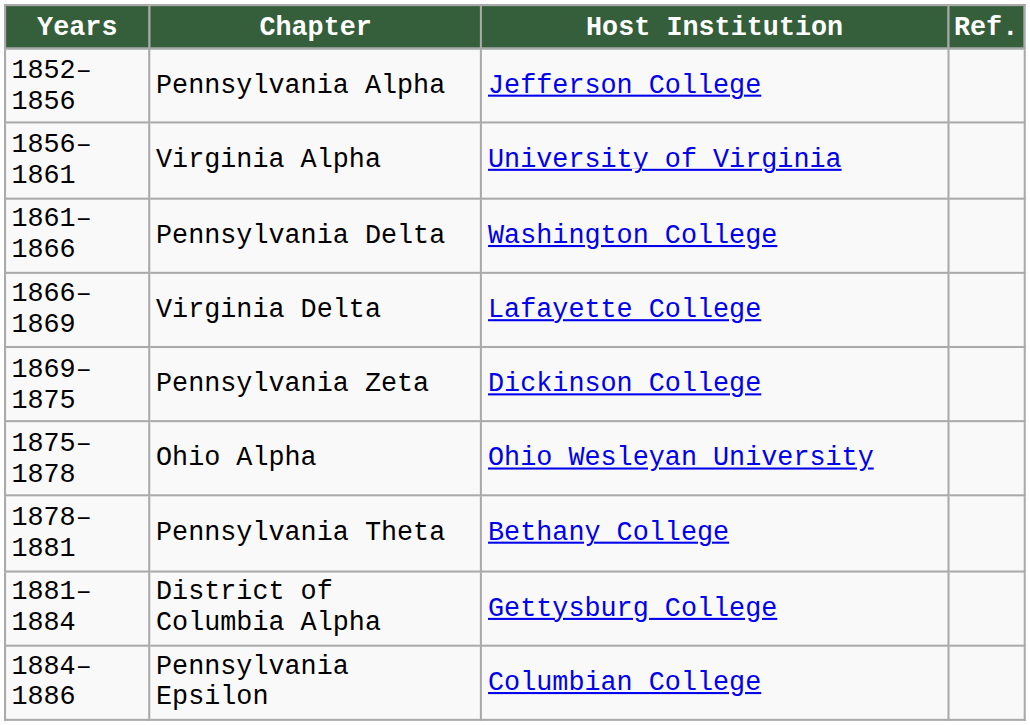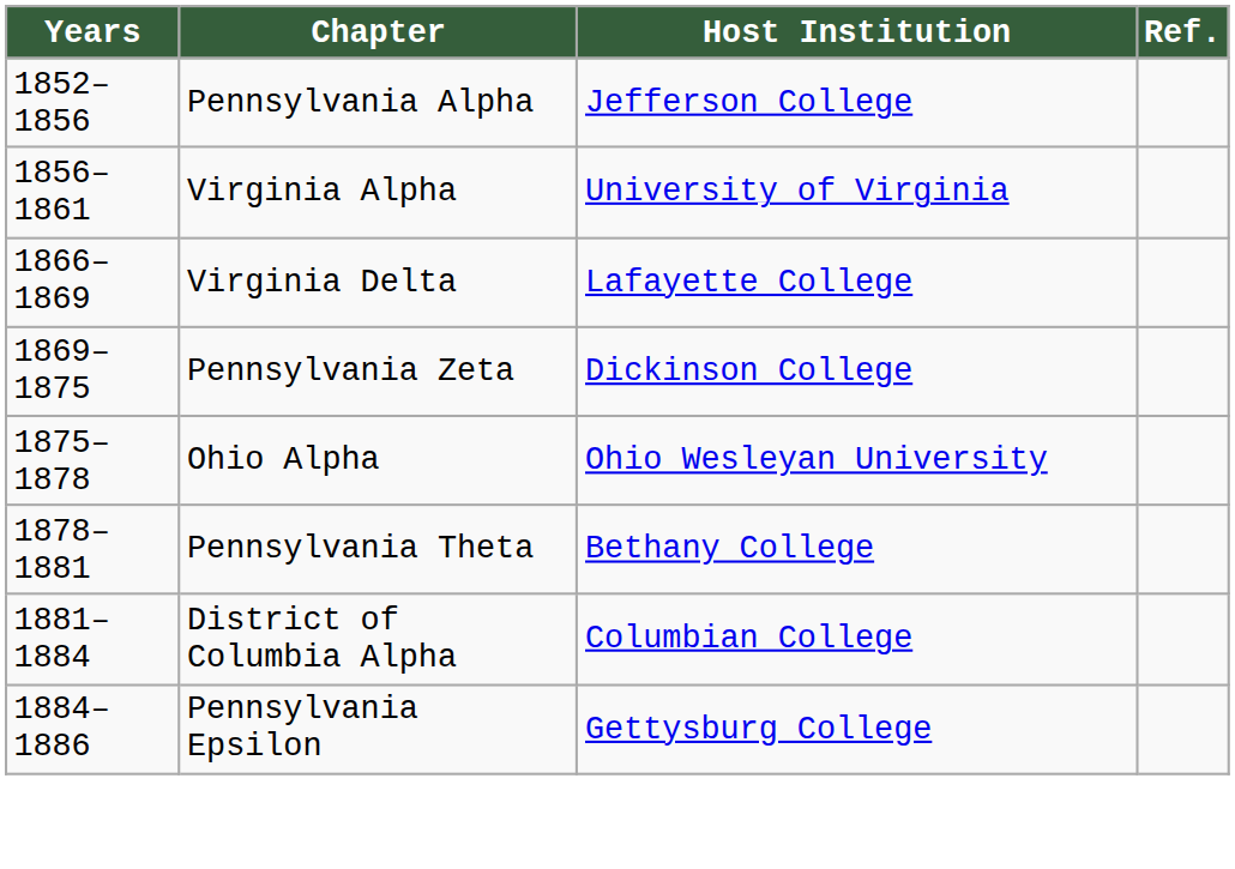- row: 1861–1866 | Pennsylvania Delta | Washington College
District of Columbia Alpha | Host Institution: Gettysburg College -> Columbian College
Pennsylvania Epsilon | Host Institution: Columbian College -> Gettysburg College
